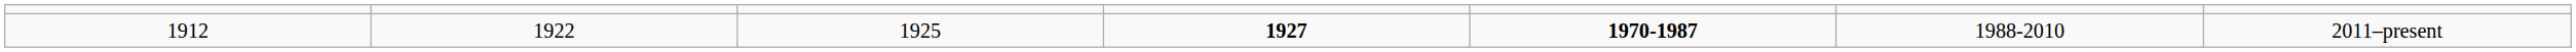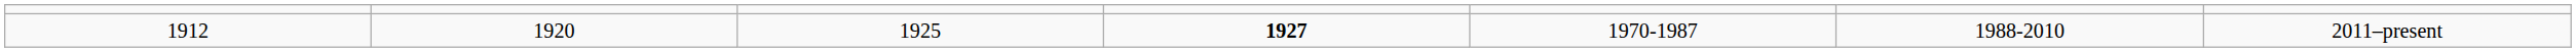1912 | column 2: 1922 -> 1920
1912 | column 5: bold -> normal
